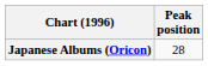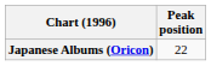Japanese Albums (Oricon) | Peak position: 28 -> 22
